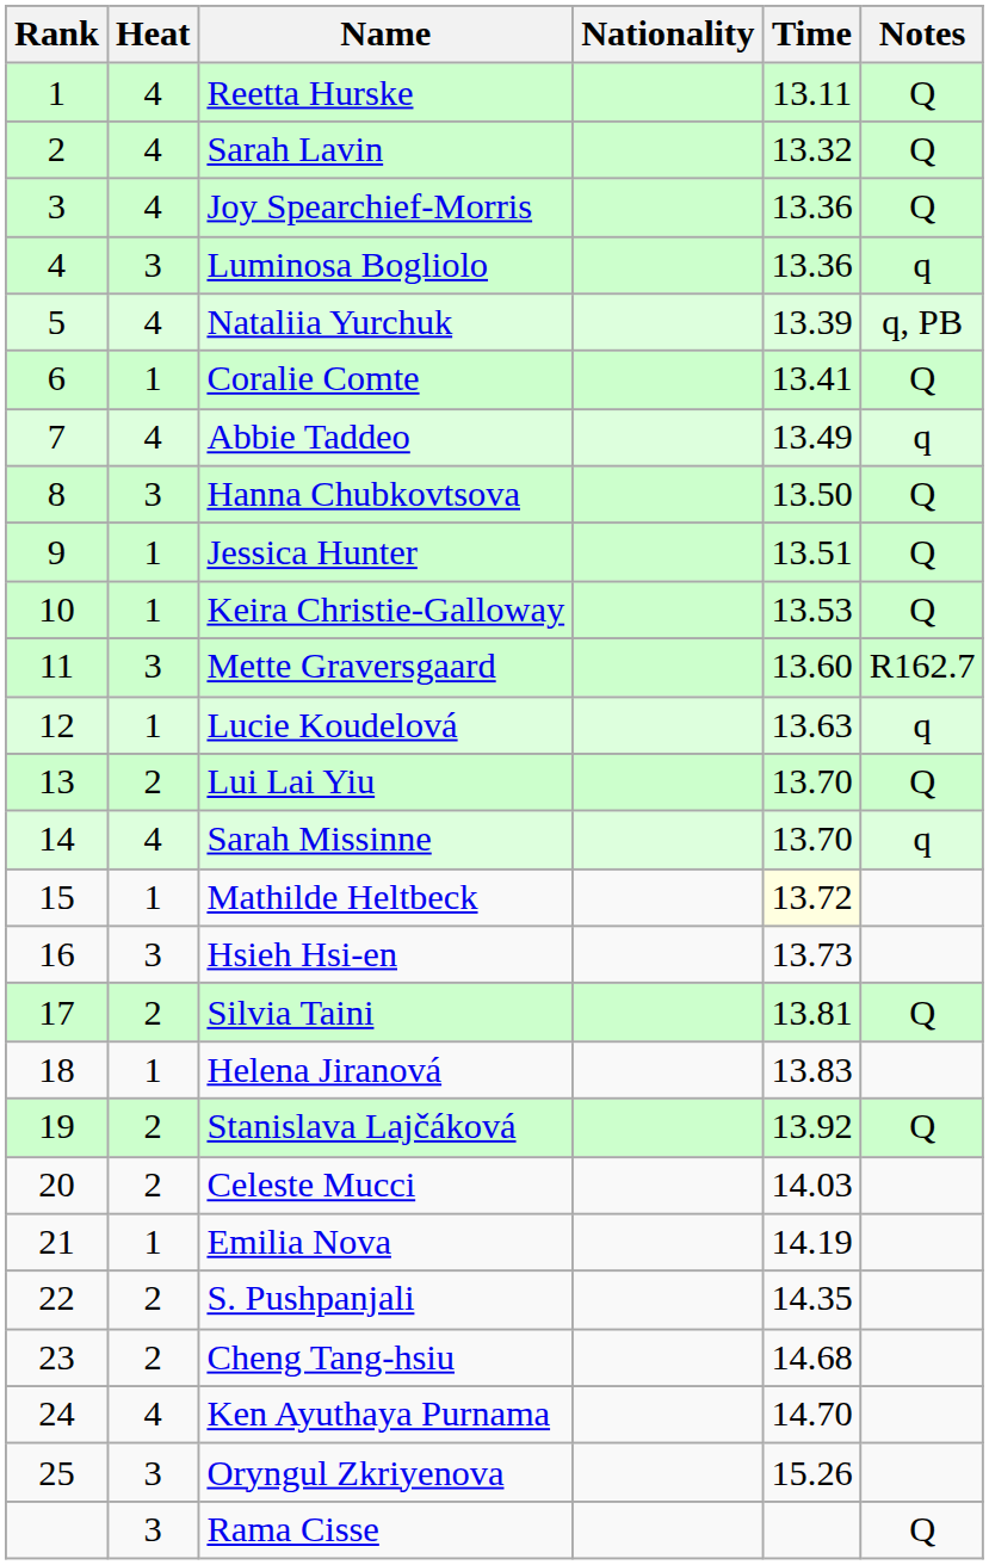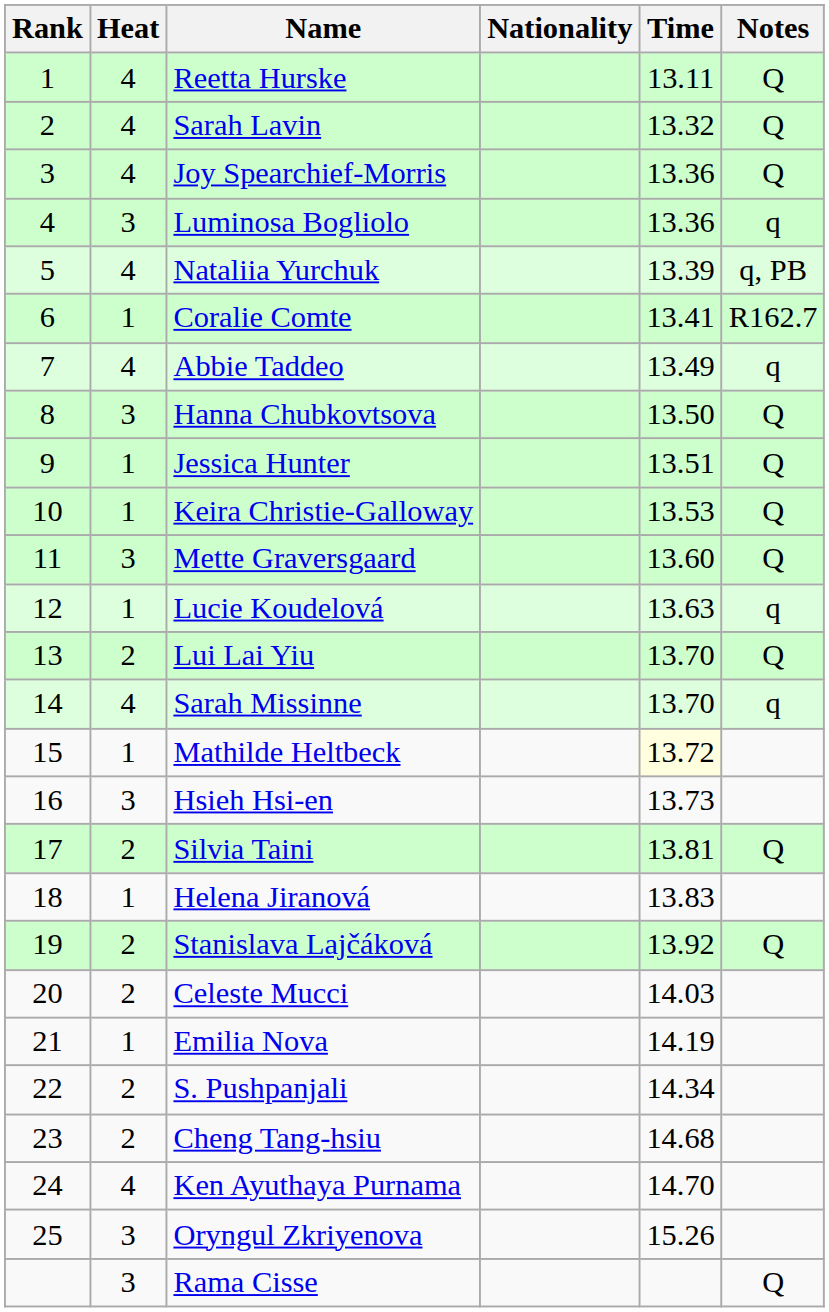Coralie Comte | Notes: Q -> R162.7
Mette Graversgaard | Notes: R162.7 -> Q
S. Pushpanjali | Time: 14.35 -> 14.34
